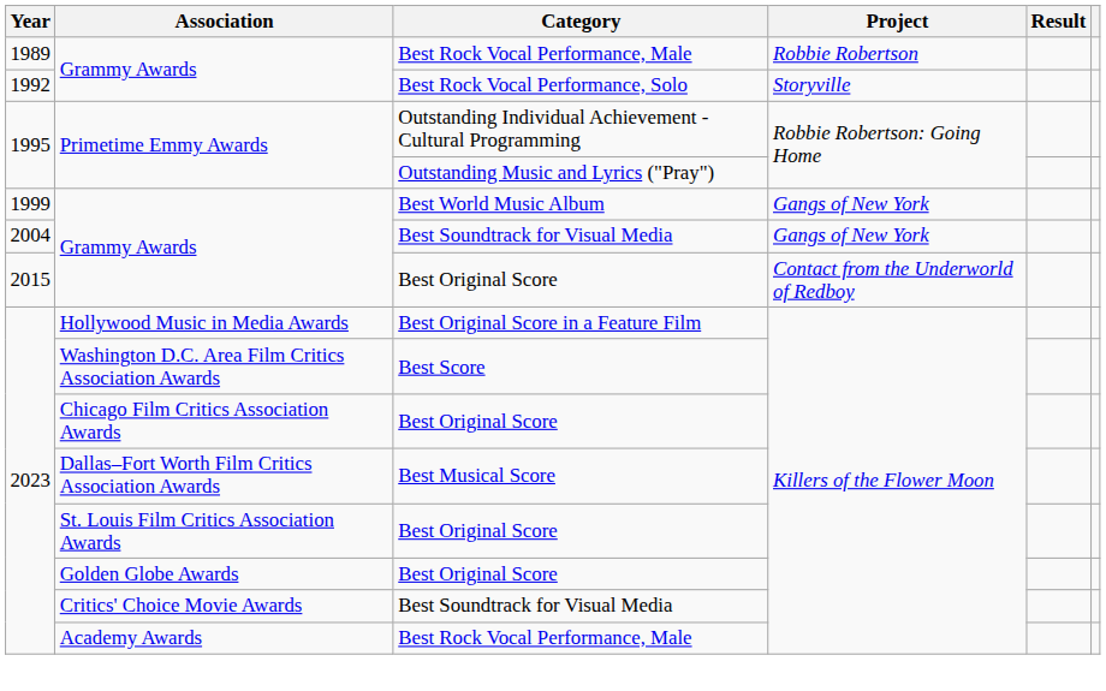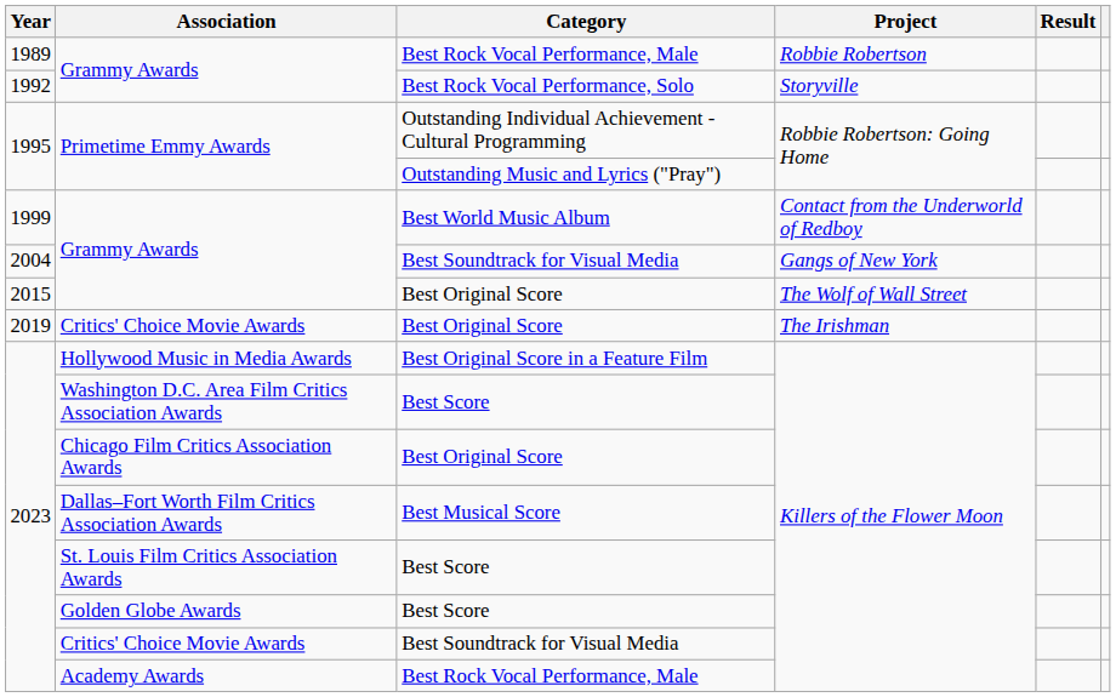1999 / Grammy Awards | Project: Gangs of New York -> Contact from the Underworld of Redboy
2015 / Grammy Awards | Project: Contact from the Underworld of Redboy -> The Wolf of Wall Street
+ row: 2019 | Critics' Choice Movie Awards | Best Original Score | The Irishman
St. Louis Film Critics Association Awards | Category: Best Original Score -> Best Score
Golden Globe Awards | Category: Best Original Score -> Best Score
